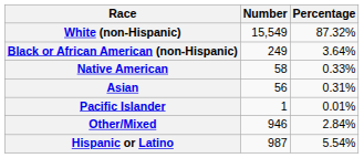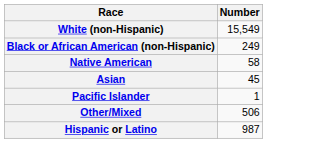- column: Percentage | 87.32% | 3.64% | 0.33% | 0.31% | 0.01% | 2.84% | 5.54%
Asian | Number: 56 -> 45
Other/Mixed | Number: 946 -> 506
